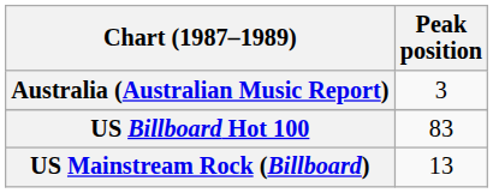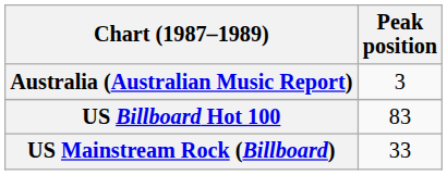US Mainstream Rock (Billboard) | Peak position: 13 -> 33
